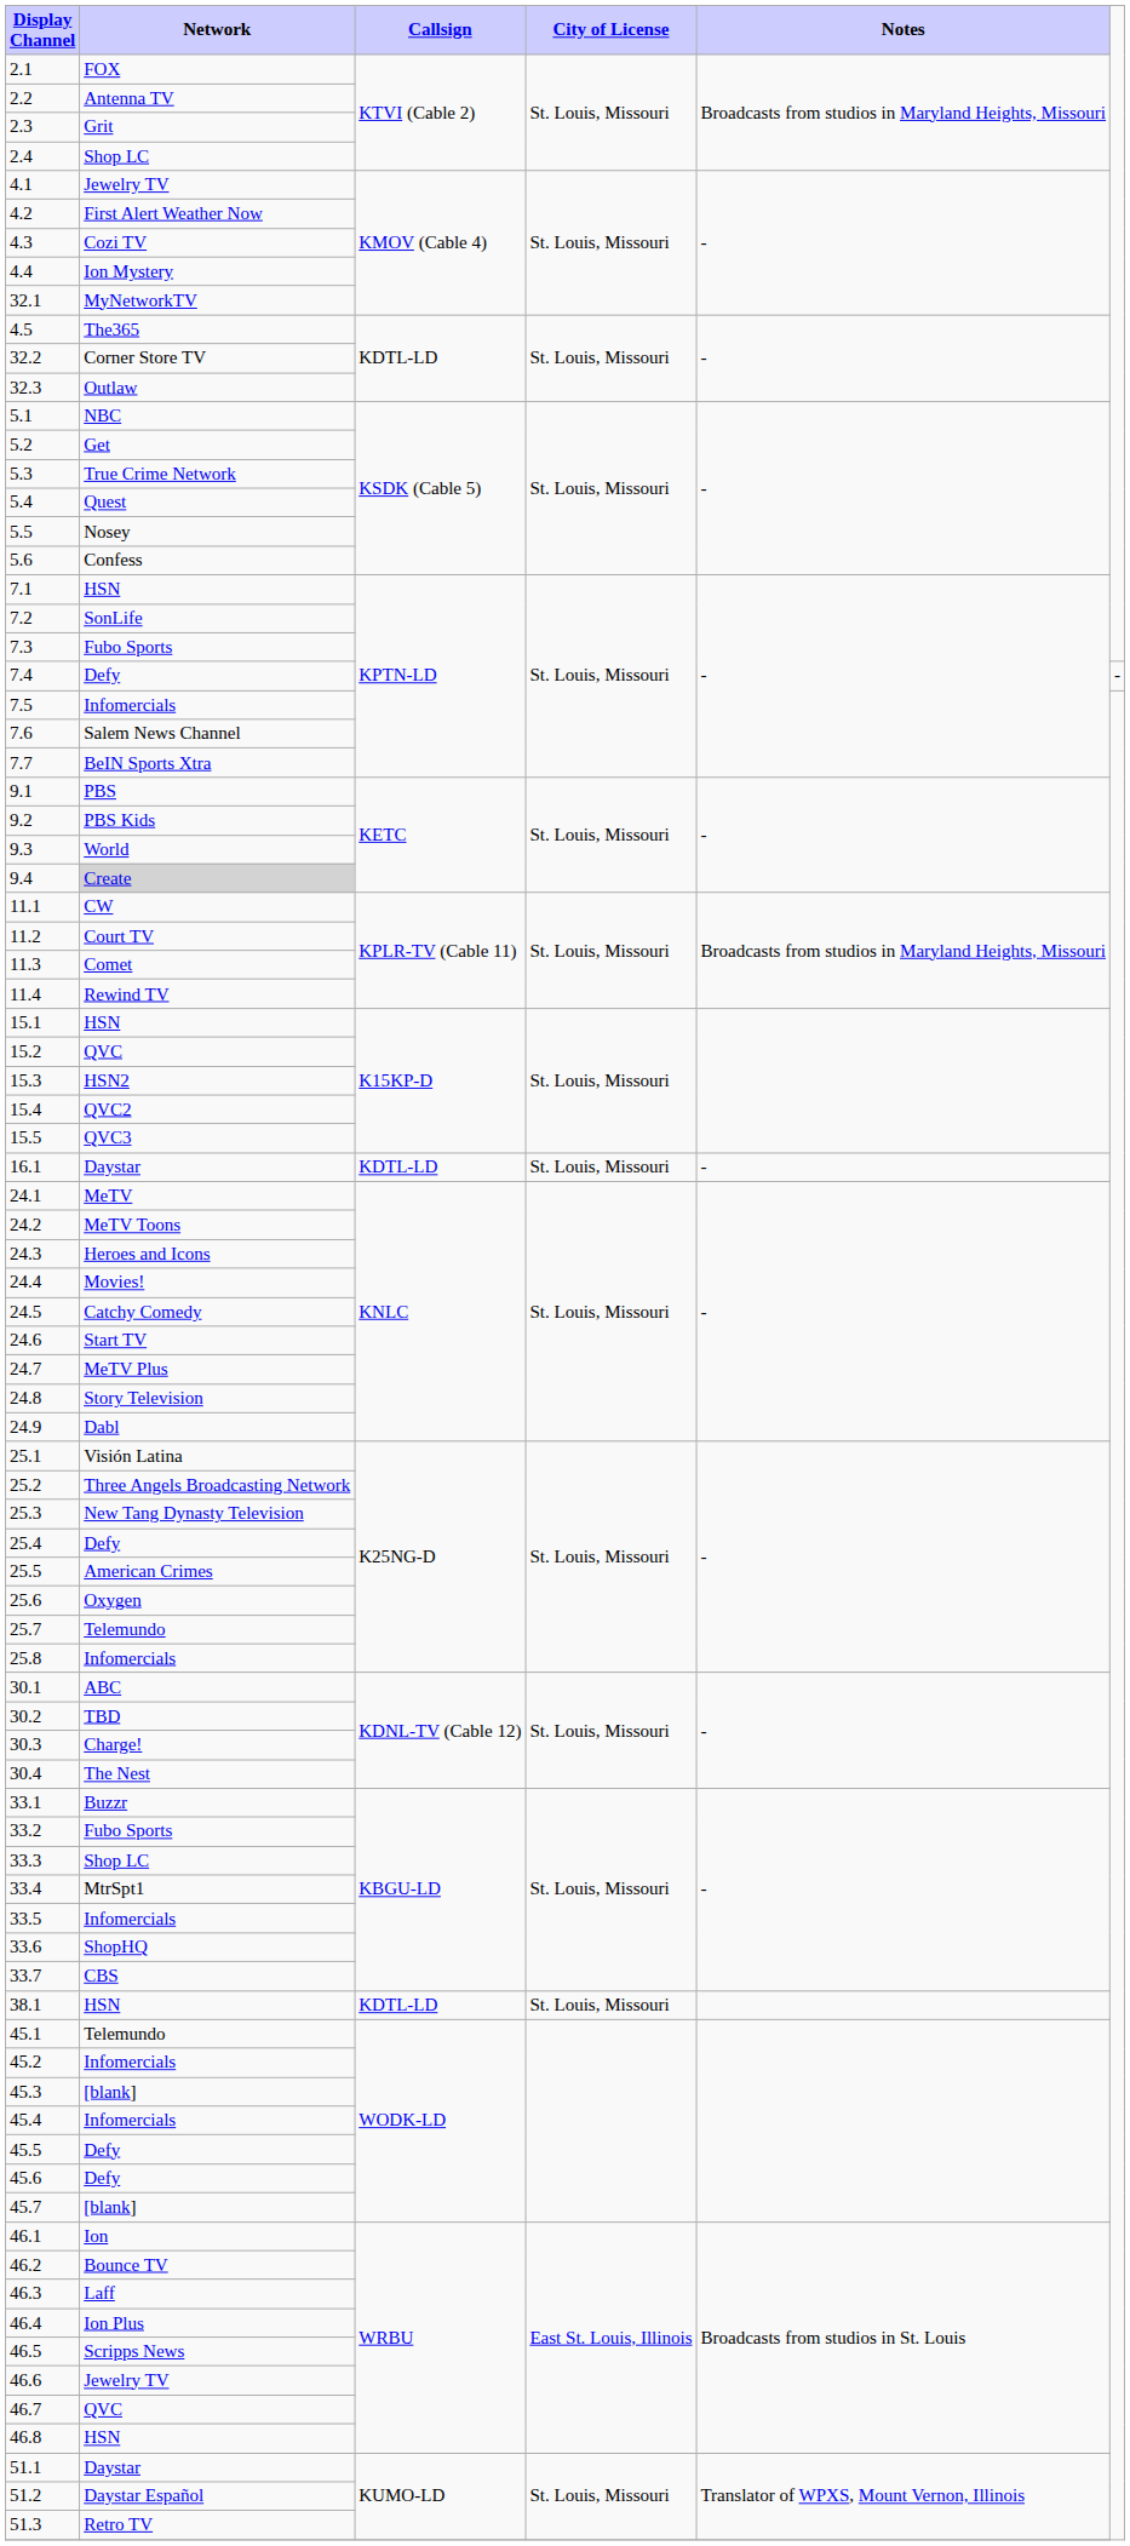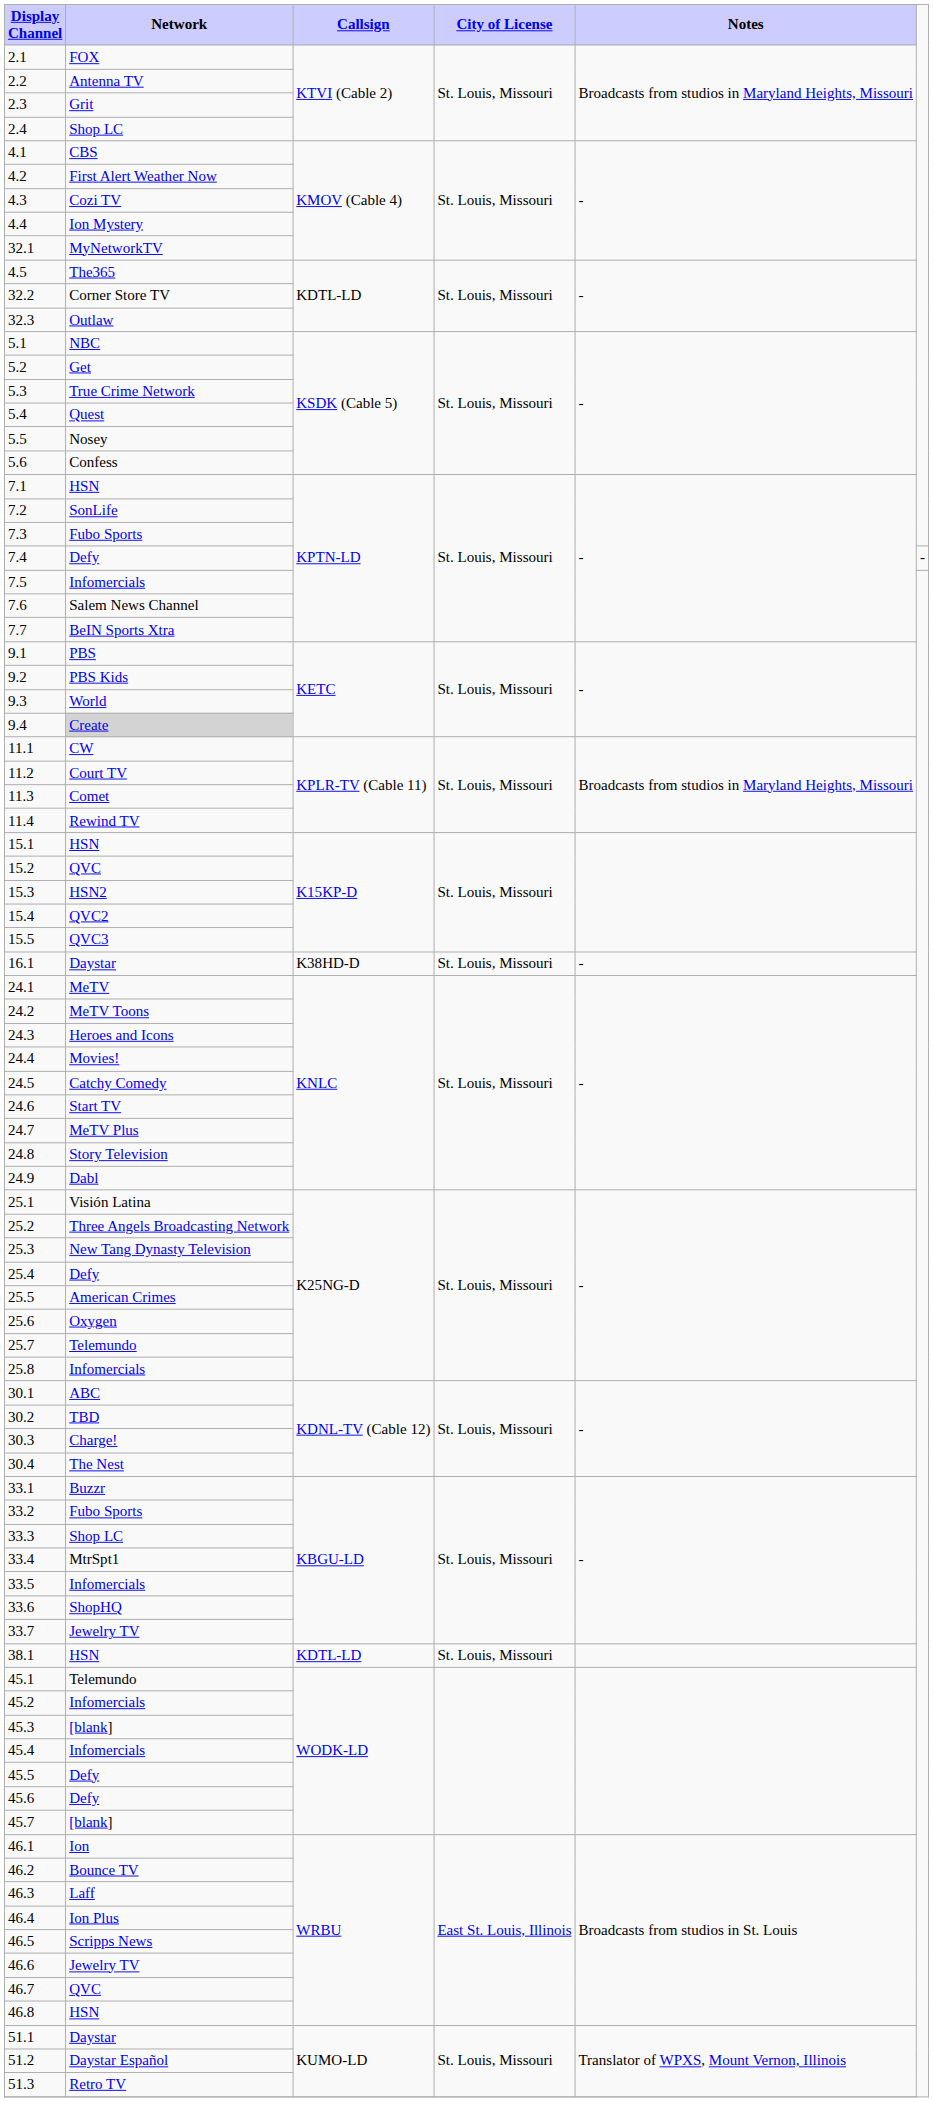4.1 | Network: Jewelry TV -> CBS
16.1 | Callsign: KDTL-LD -> K38HD-D
33.7 | Network: CBS -> Jewelry TV
